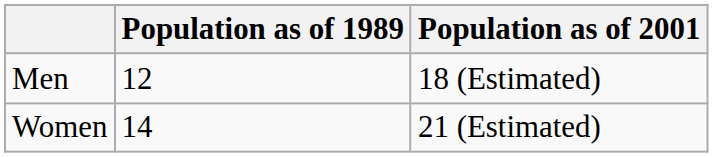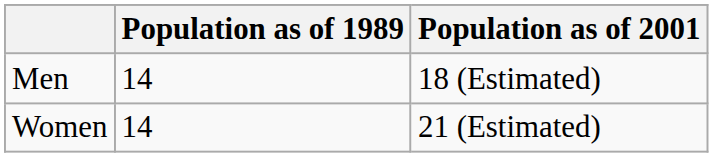Men | Population as of 1989: 12 -> 14
